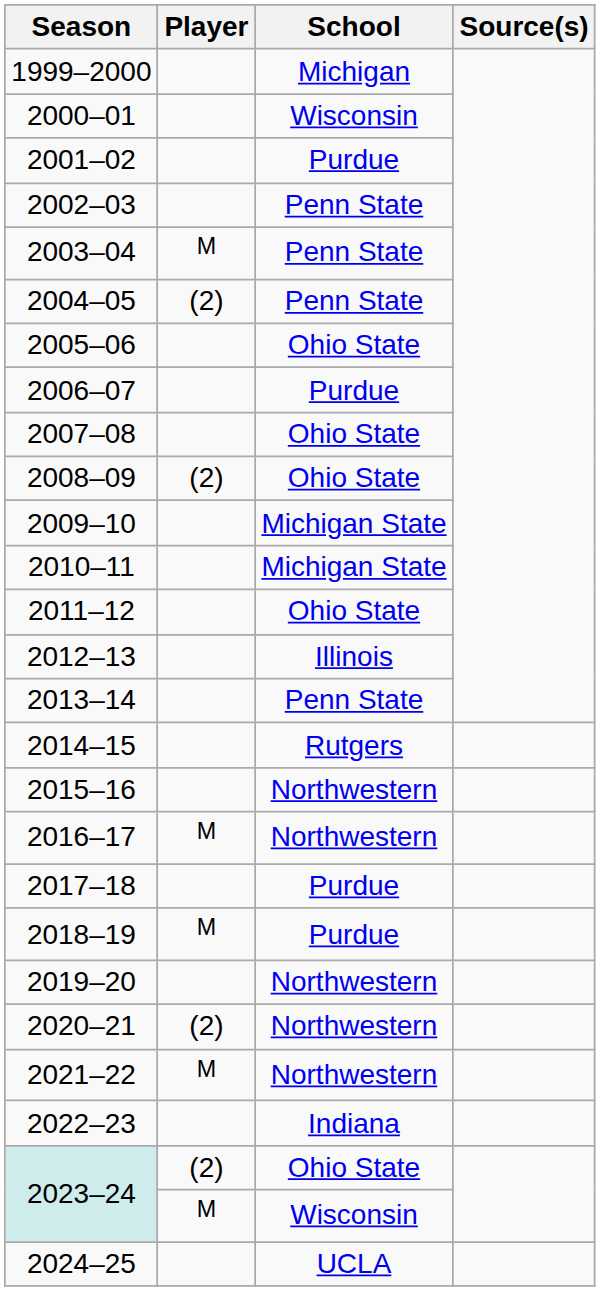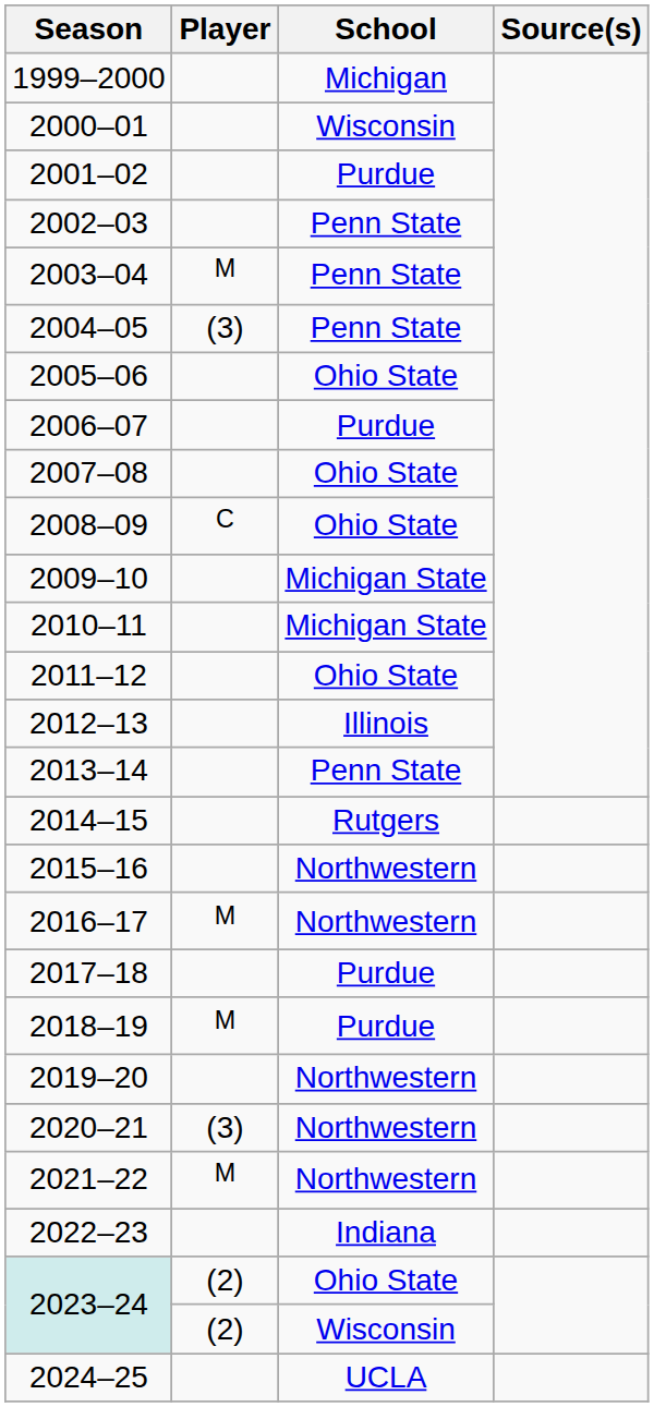2004–05 | Player: (2) -> (3)
2008–09 | Player: (2) -> C
2020–21 | Player: (2) -> (3)
2023–24 / Wisconsin | Player: M -> (2)
